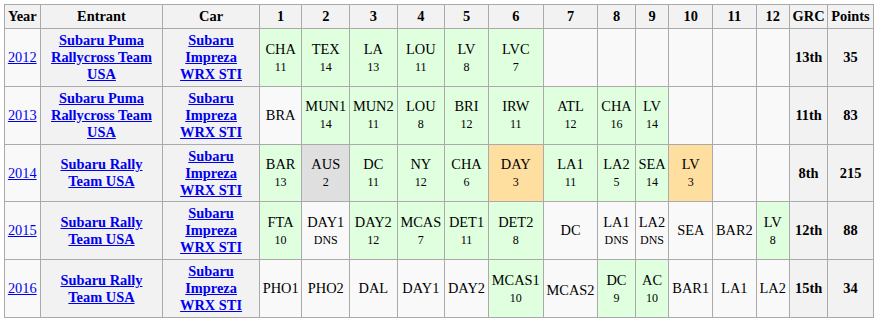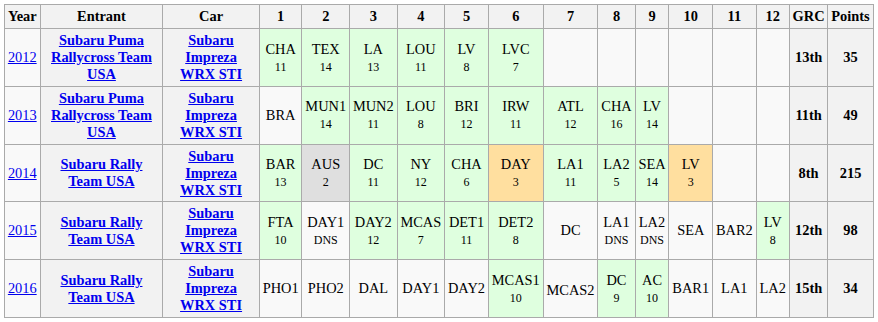BRA | Points: 83 -> 49
FTA 10 | Points: 88 -> 98
